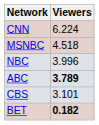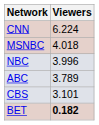MSNBC | Viewers: 4.518 -> 4.018
ABC | Viewers: bold -> normal
